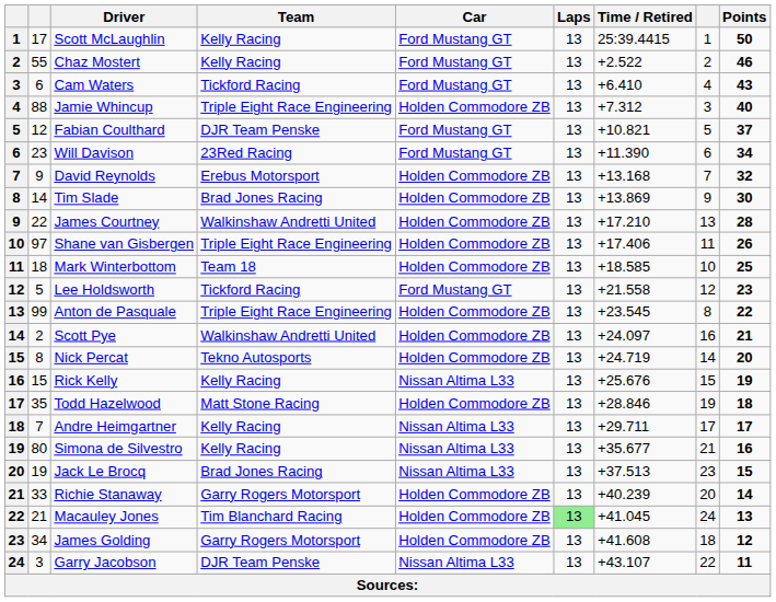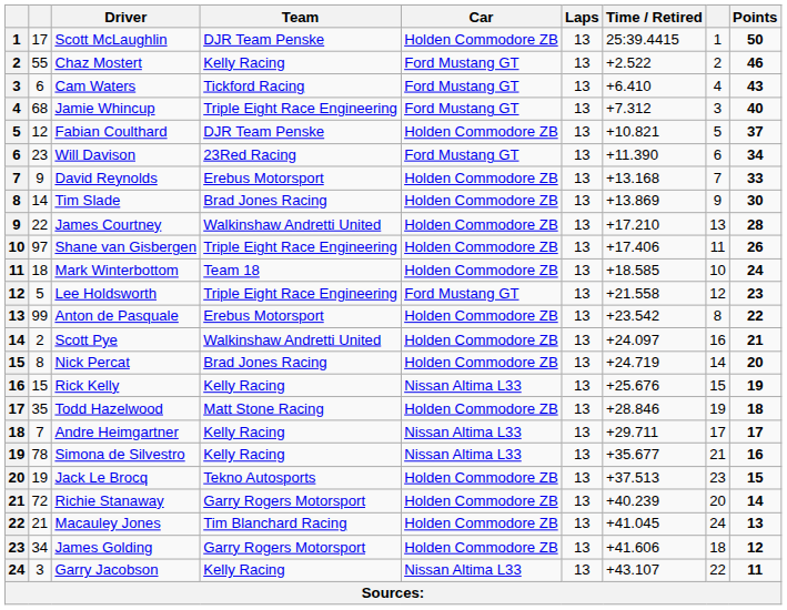Scott McLaughlin | Team: Kelly Racing -> DJR Team Penske
Scott McLaughlin | Car: Ford Mustang GT -> Holden Commodore ZB
Jamie Whincup | column 2: 88 -> 68
Jamie Whincup | Car: Holden Commodore ZB -> Ford Mustang GT
Fabian Coulthard | Car: Ford Mustang GT -> Holden Commodore ZB
David Reynolds | Points: 32 -> 33
Mark Winterbottom | Points: 25 -> 24
Lee Holdsworth | Team: Tickford Racing -> Triple Eight Race Engineering
Anton de Pasquale | Team: Triple Eight Race Engineering -> Erebus Motorsport
Anton de Pasquale | Time / Retired: +23.545 -> +23.542
Nick Percat | Team: Tekno Autosports -> Brad Jones Racing
Simona de Silvestro | column 2: 80 -> 78
Jack Le Brocq | Team: Brad Jones Racing -> Tekno Autosports
Jack Le Brocq | Car: Nissan Altima L33 -> Holden Commodore ZB
Richie Stanaway | column 2: 33 -> 72
Macauley Jones | Laps: lightgreen background -> no background
James Golding | Time / Retired: +41.608 -> +41.606
Garry Jacobson | Team: DJR Team Penske -> Kelly Racing
